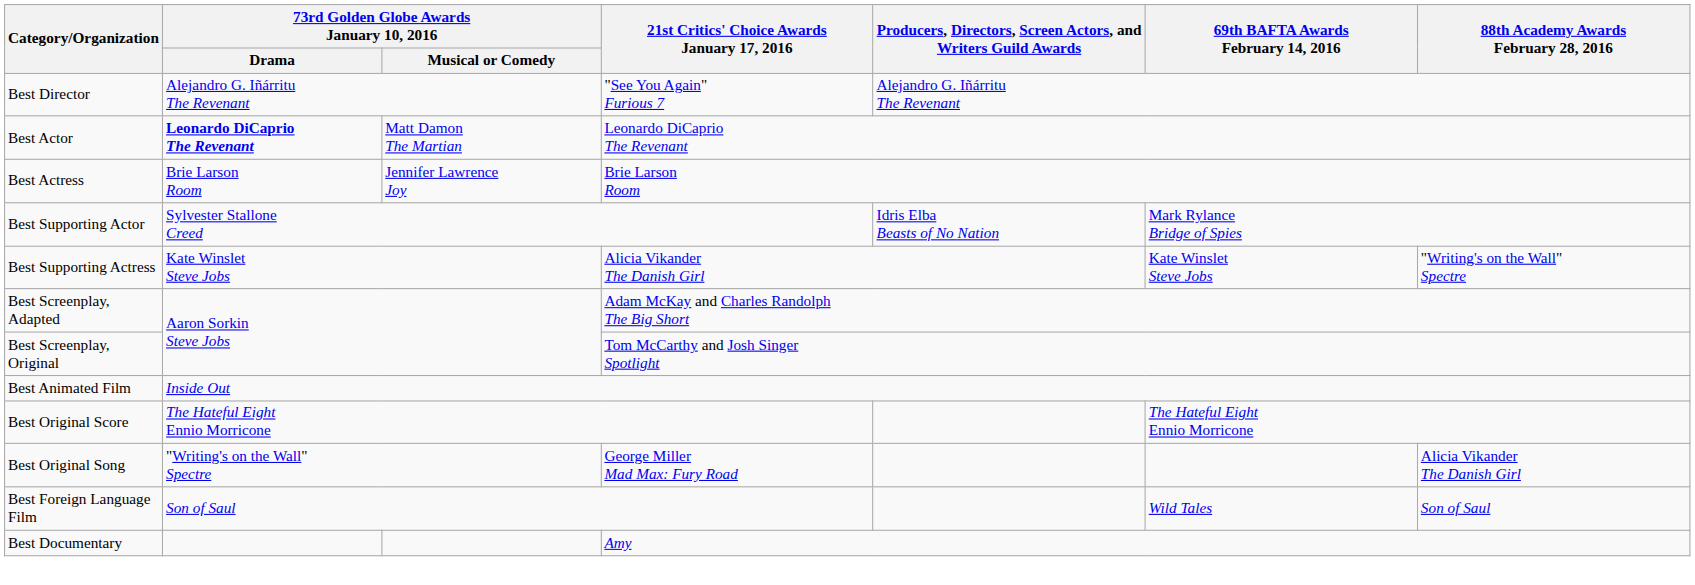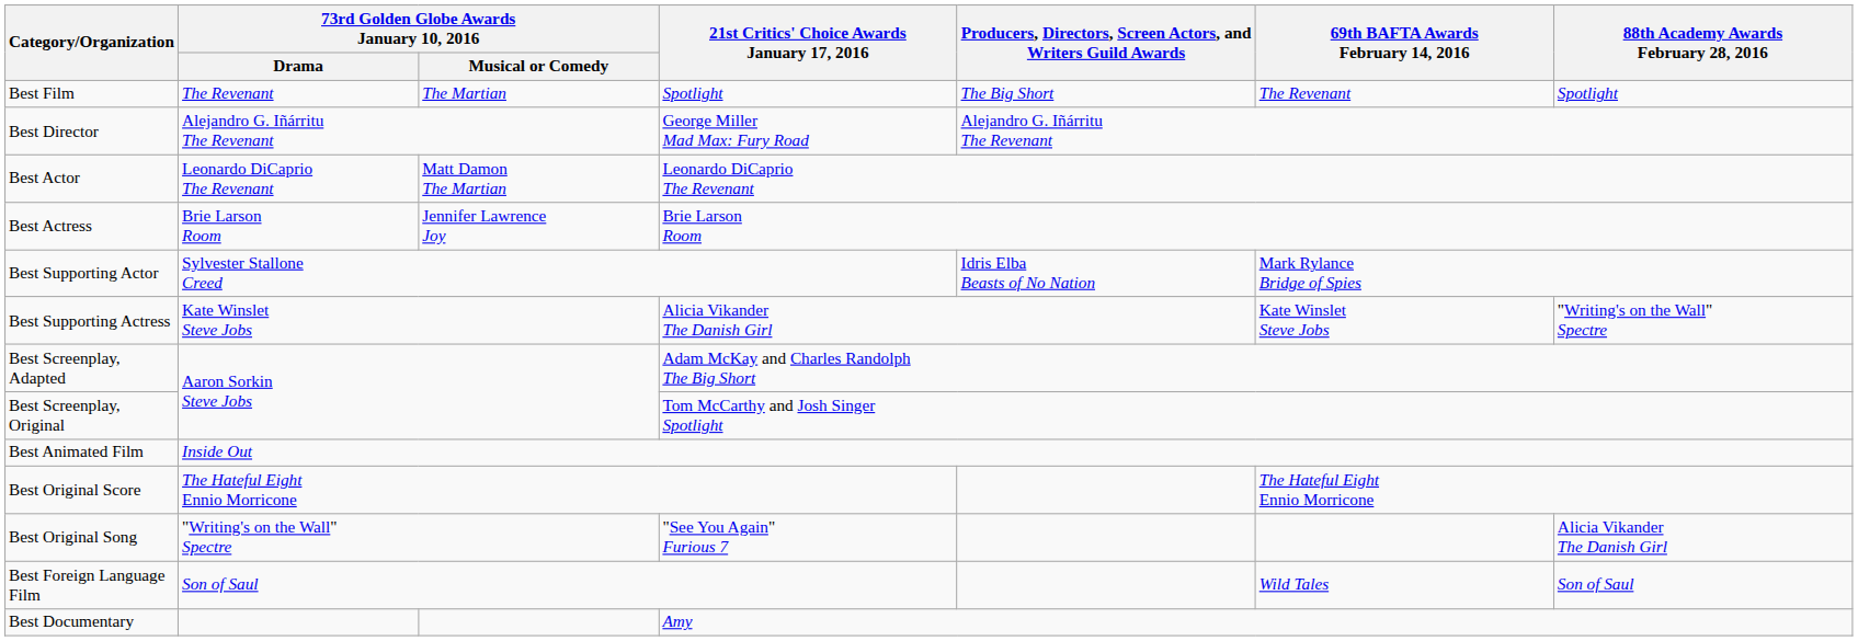+ row: Best Film | The Revenant | The Martian | Spotlight | The Big Short | The Revenant | Spotlight
Best Director | 21st Critics' Choice Awards January 17, 2016: "See You Again" Furious 7 -> George Miller Mad Max: Fury Road
Best Actor | 73rd Golden Globe Awards January 10, 2016 / Drama: bold -> normal
Best Original Song | 21st Critics' Choice Awards January 17, 2016: George Miller Mad Max: Fury Road -> "See You Again" Furious 7
